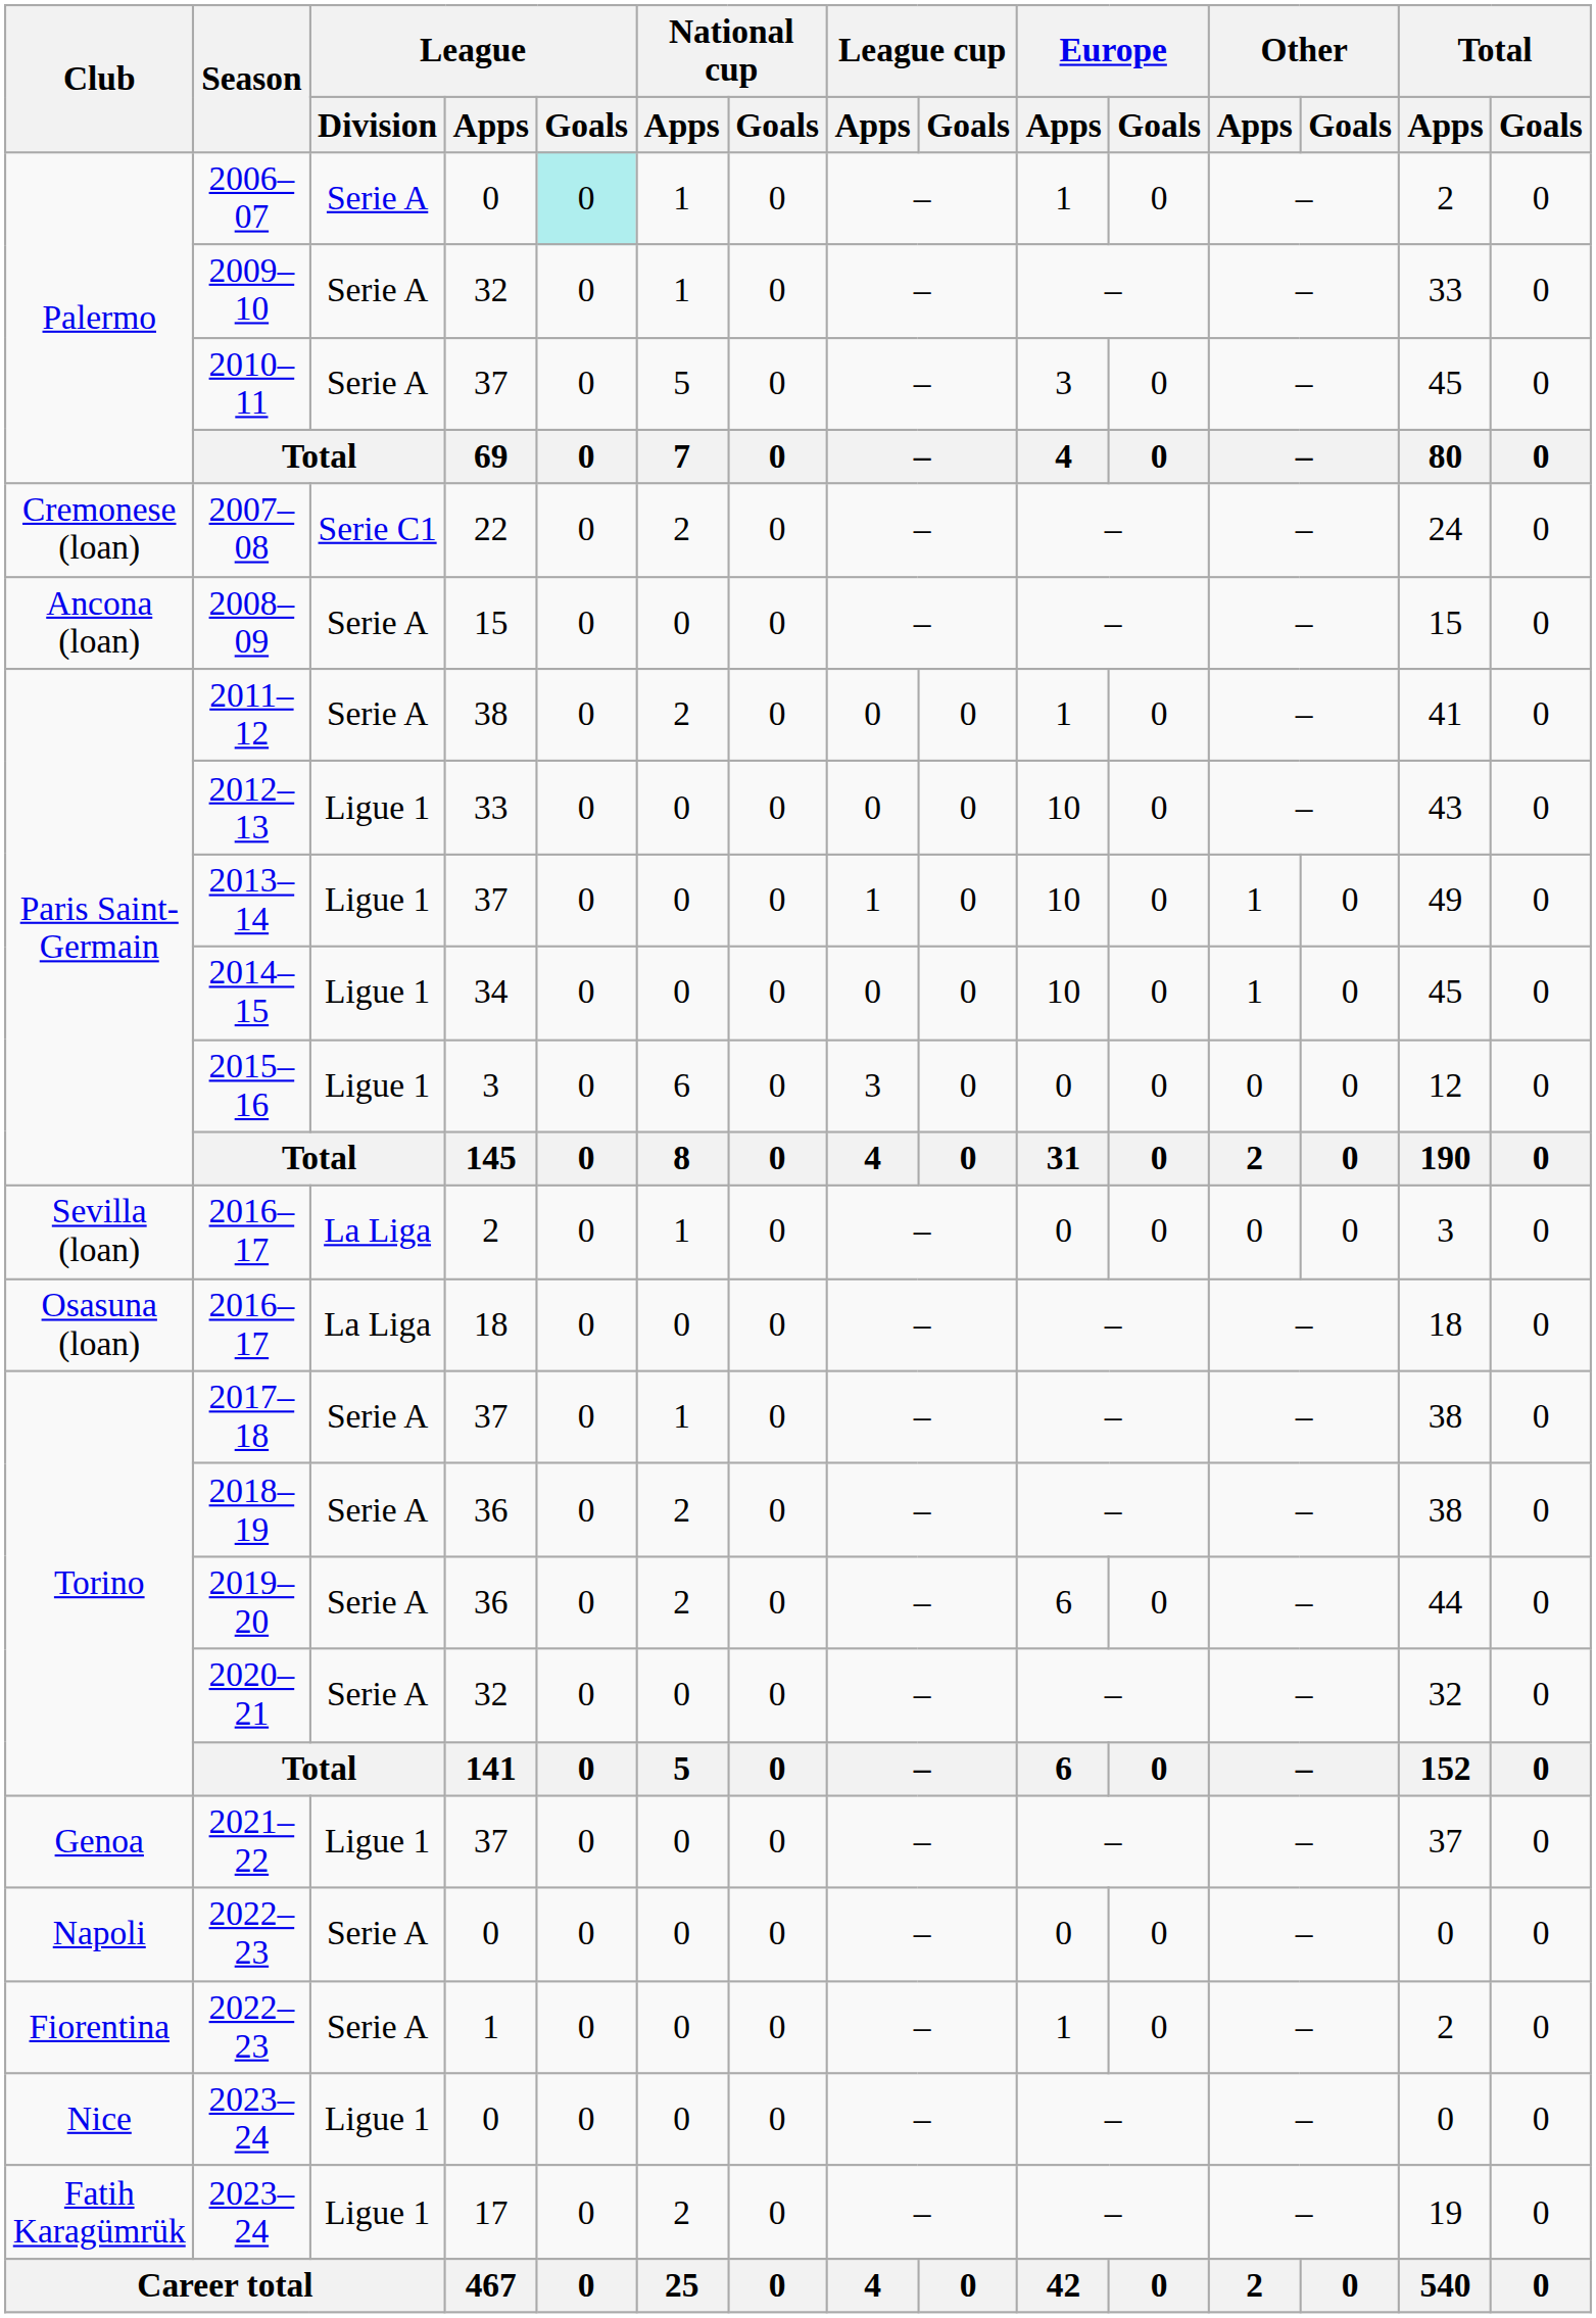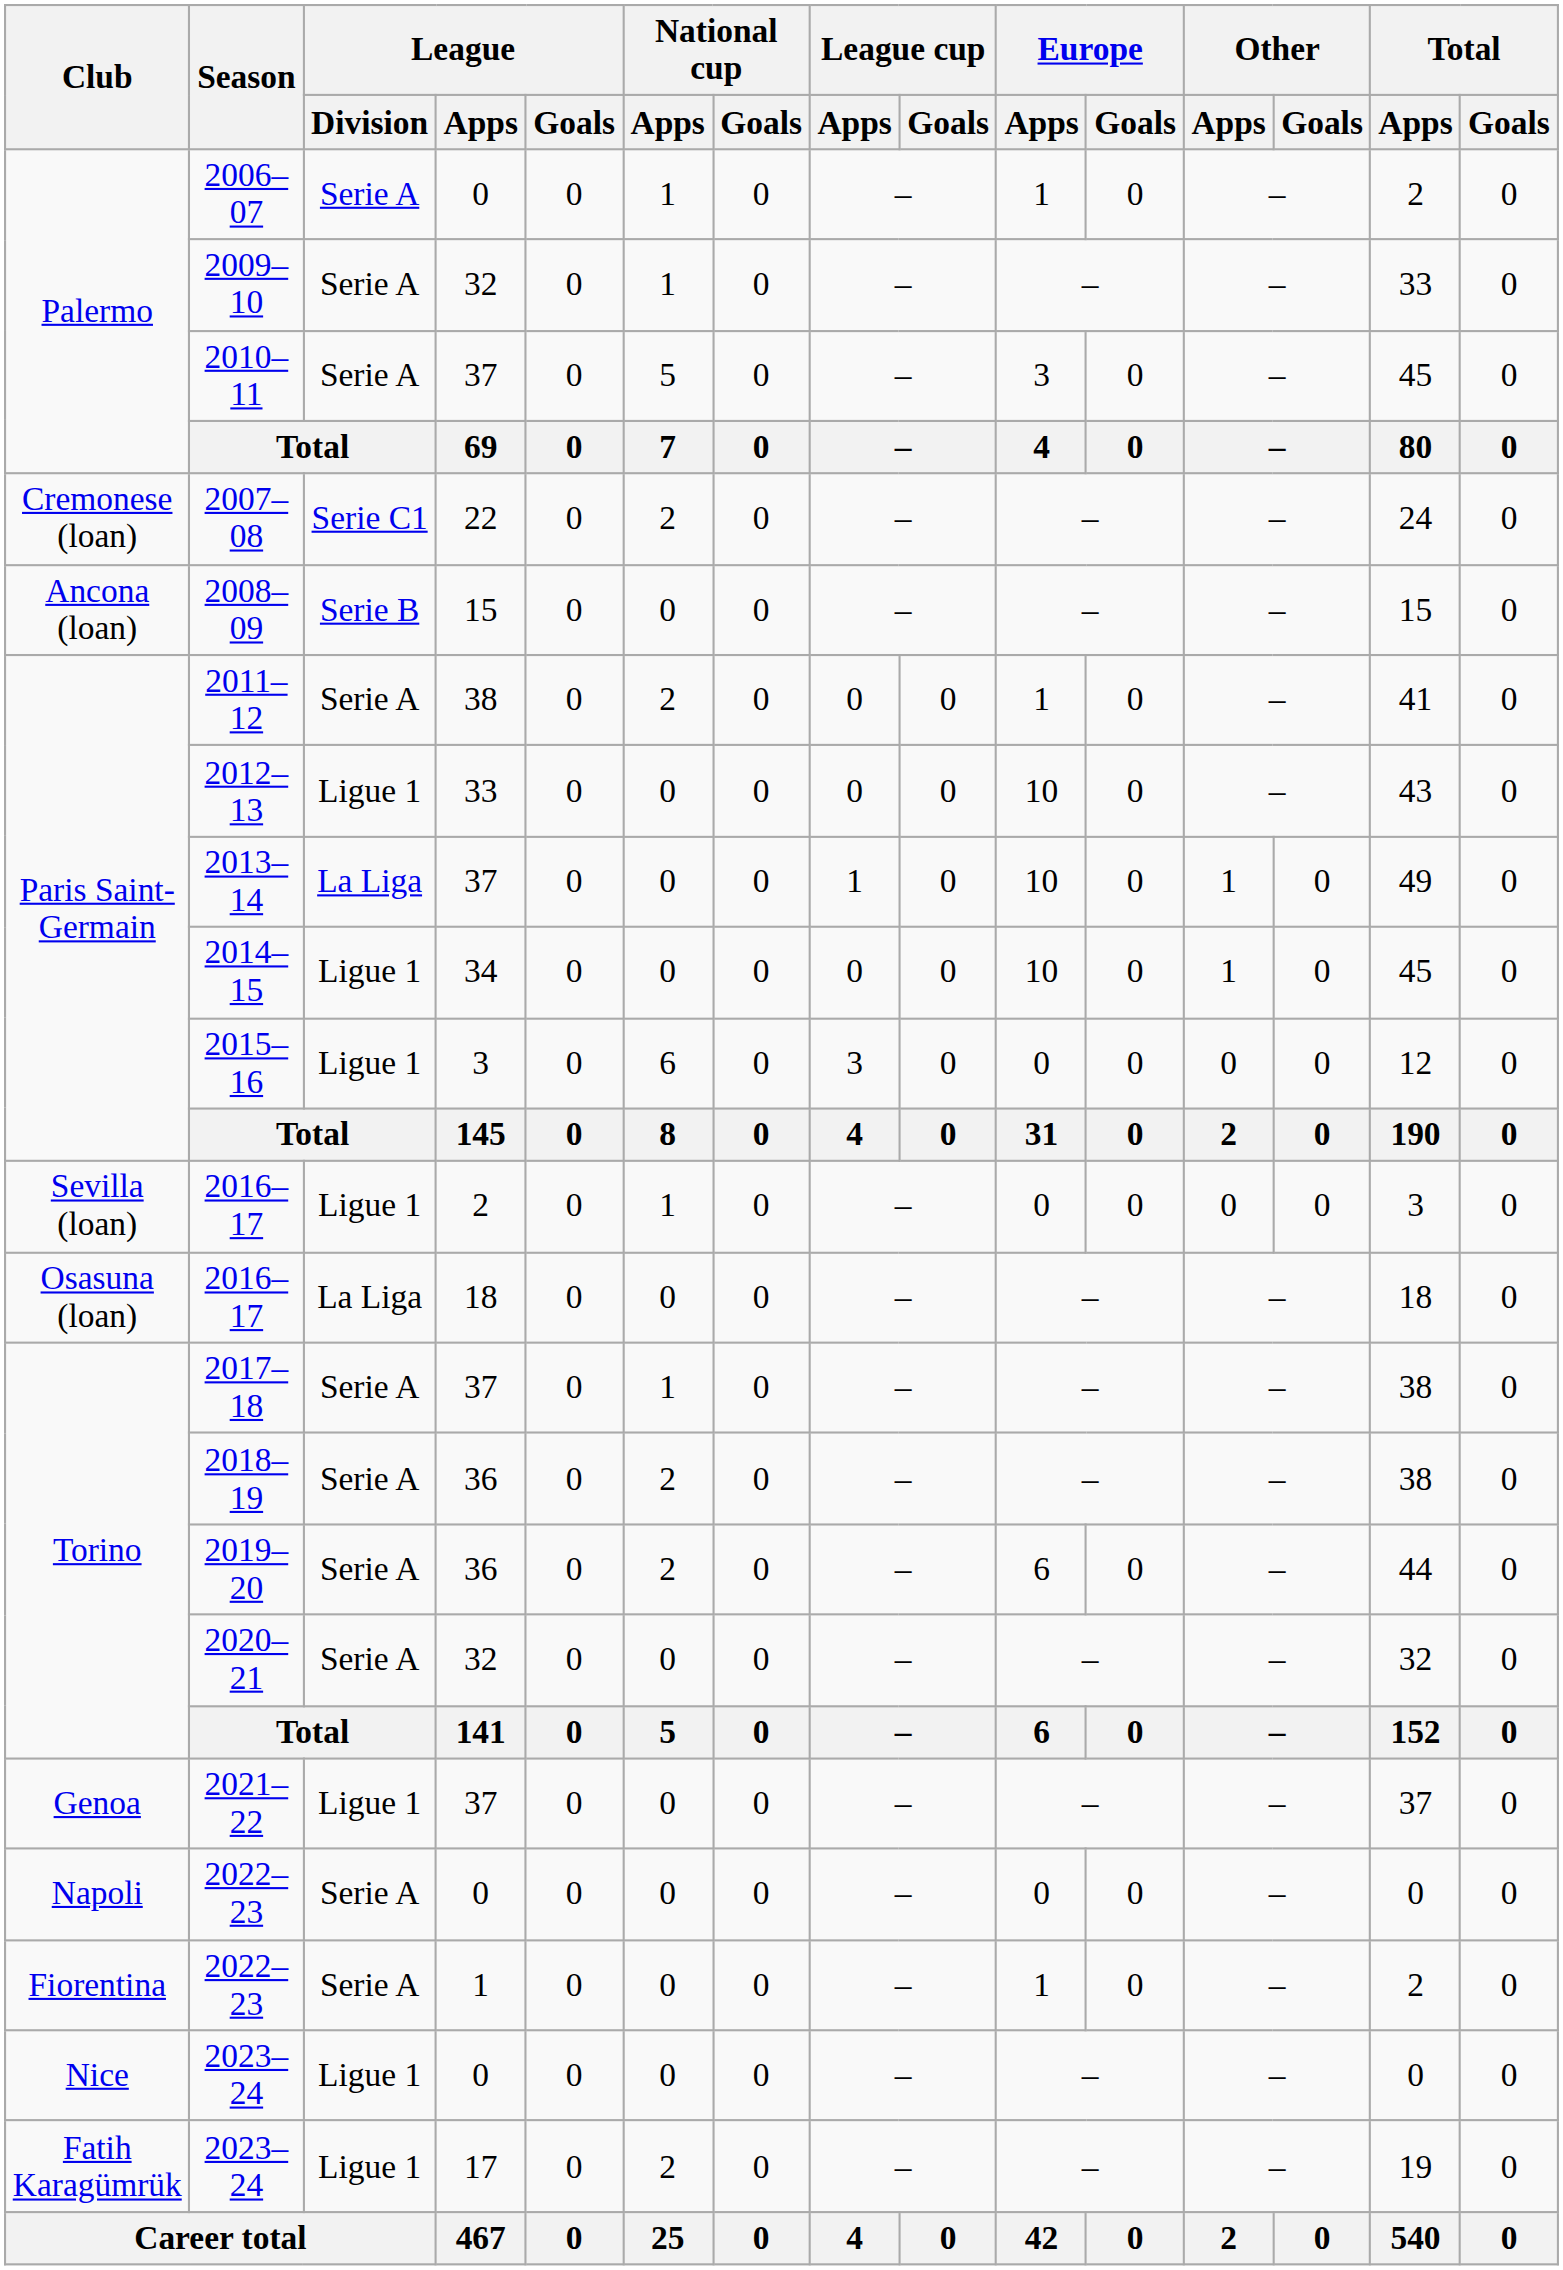2006–07 | League / Goals: paleturquoise background -> no background
2008–09 | League / Division: Serie A -> Serie B
2013–14 | League / Division: Ligue 1 -> La Liga
2016–17 / 2 | League / Division: La Liga -> Ligue 1
